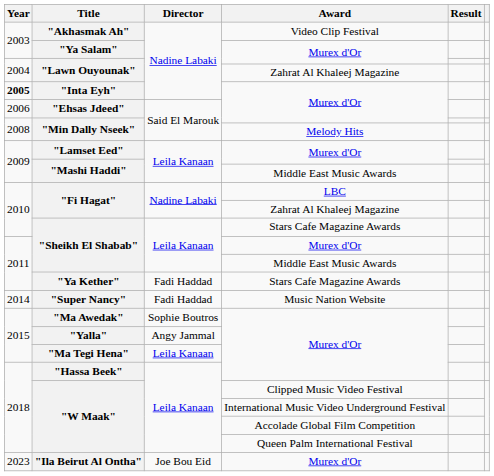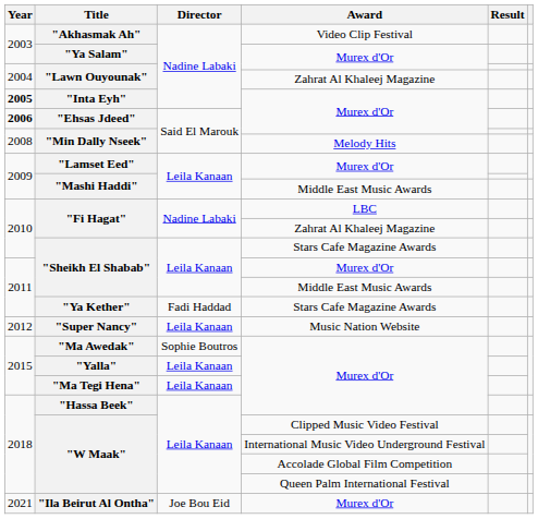"Ehsas Jdeed" | Year: normal -> bold
"Super Nancy" | Year: 2014 -> 2012
"Super Nancy" | Director: Fadi Haddad -> Leila Kanaan
"Yalla" | Director: Angy Jammal -> Leila Kanaan
"Ila Beirut Al Ontha" | Year: 2023 -> 2021
